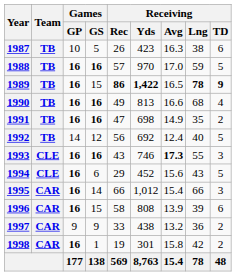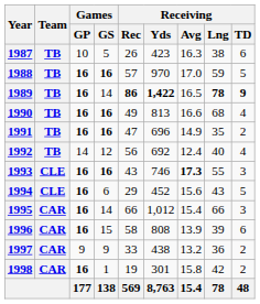1989 | Games / GS: 15 -> 14
1991 | Receiving / Yds: 698 -> 696
1992 | Receiving / TD: 5 -> 4
